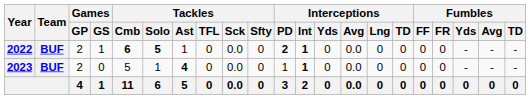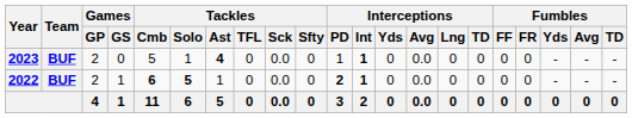rows swapped: 2022 <-> 2023
